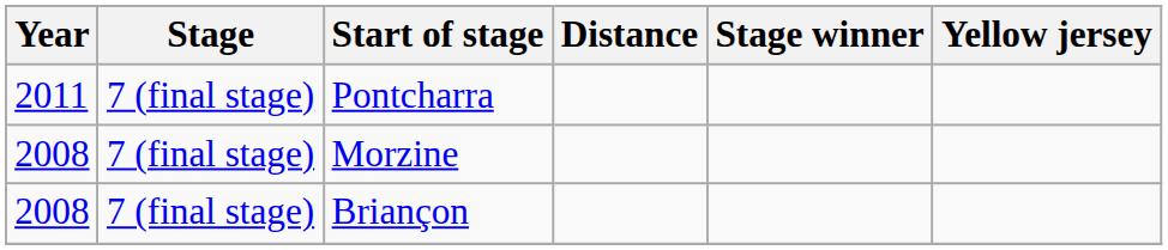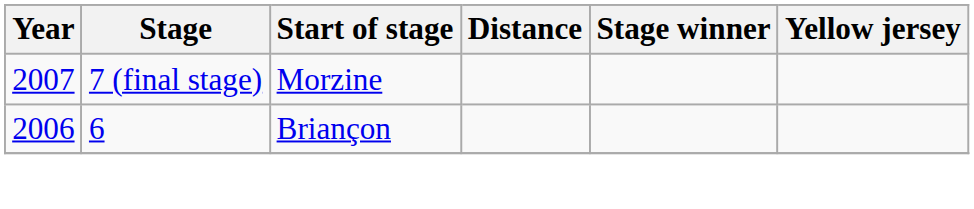- row: 2011 | 7 (final stage) | Pontcharra
Morzine | Year: 2008 -> 2007
Briançon | Year: 2008 -> 2006
Briançon | Stage: 7 (final stage) -> 6
